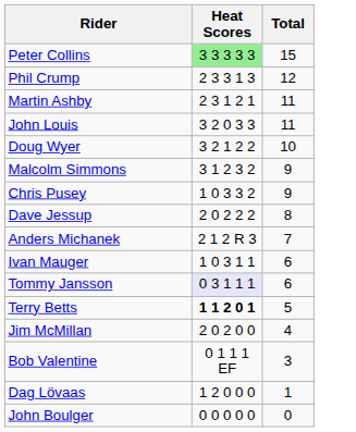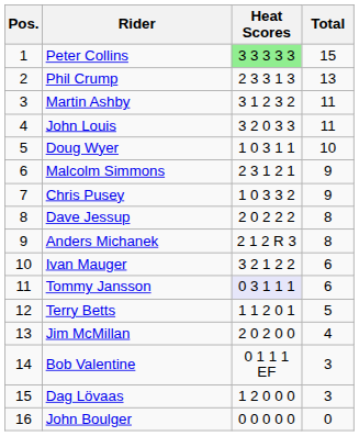+ column: Pos. | 1 | 2 | 3 | 4 | 5 | 6 | 7 | 8 | 9 | 10 | 11 | 12 | 13 | 14 | 15 | 16
Phil Crump | Total: 12 -> 13
Martin Ashby | Heat Scores: 2 3 1 2 1 -> 3 1 2 3 2
Doug Wyer | Heat Scores: 3 2 1 2 2 -> 1 0 3 1 1
Malcolm Simmons | Heat Scores: 3 1 2 3 2 -> 2 3 1 2 1
Anders Michanek | Total: 7 -> 8
Ivan Mauger | Heat Scores: 1 0 3 1 1 -> 3 2 1 2 2
Terry Betts | Heat Scores: bold -> normal
Dag Lövaas | Total: 1 -> 3
